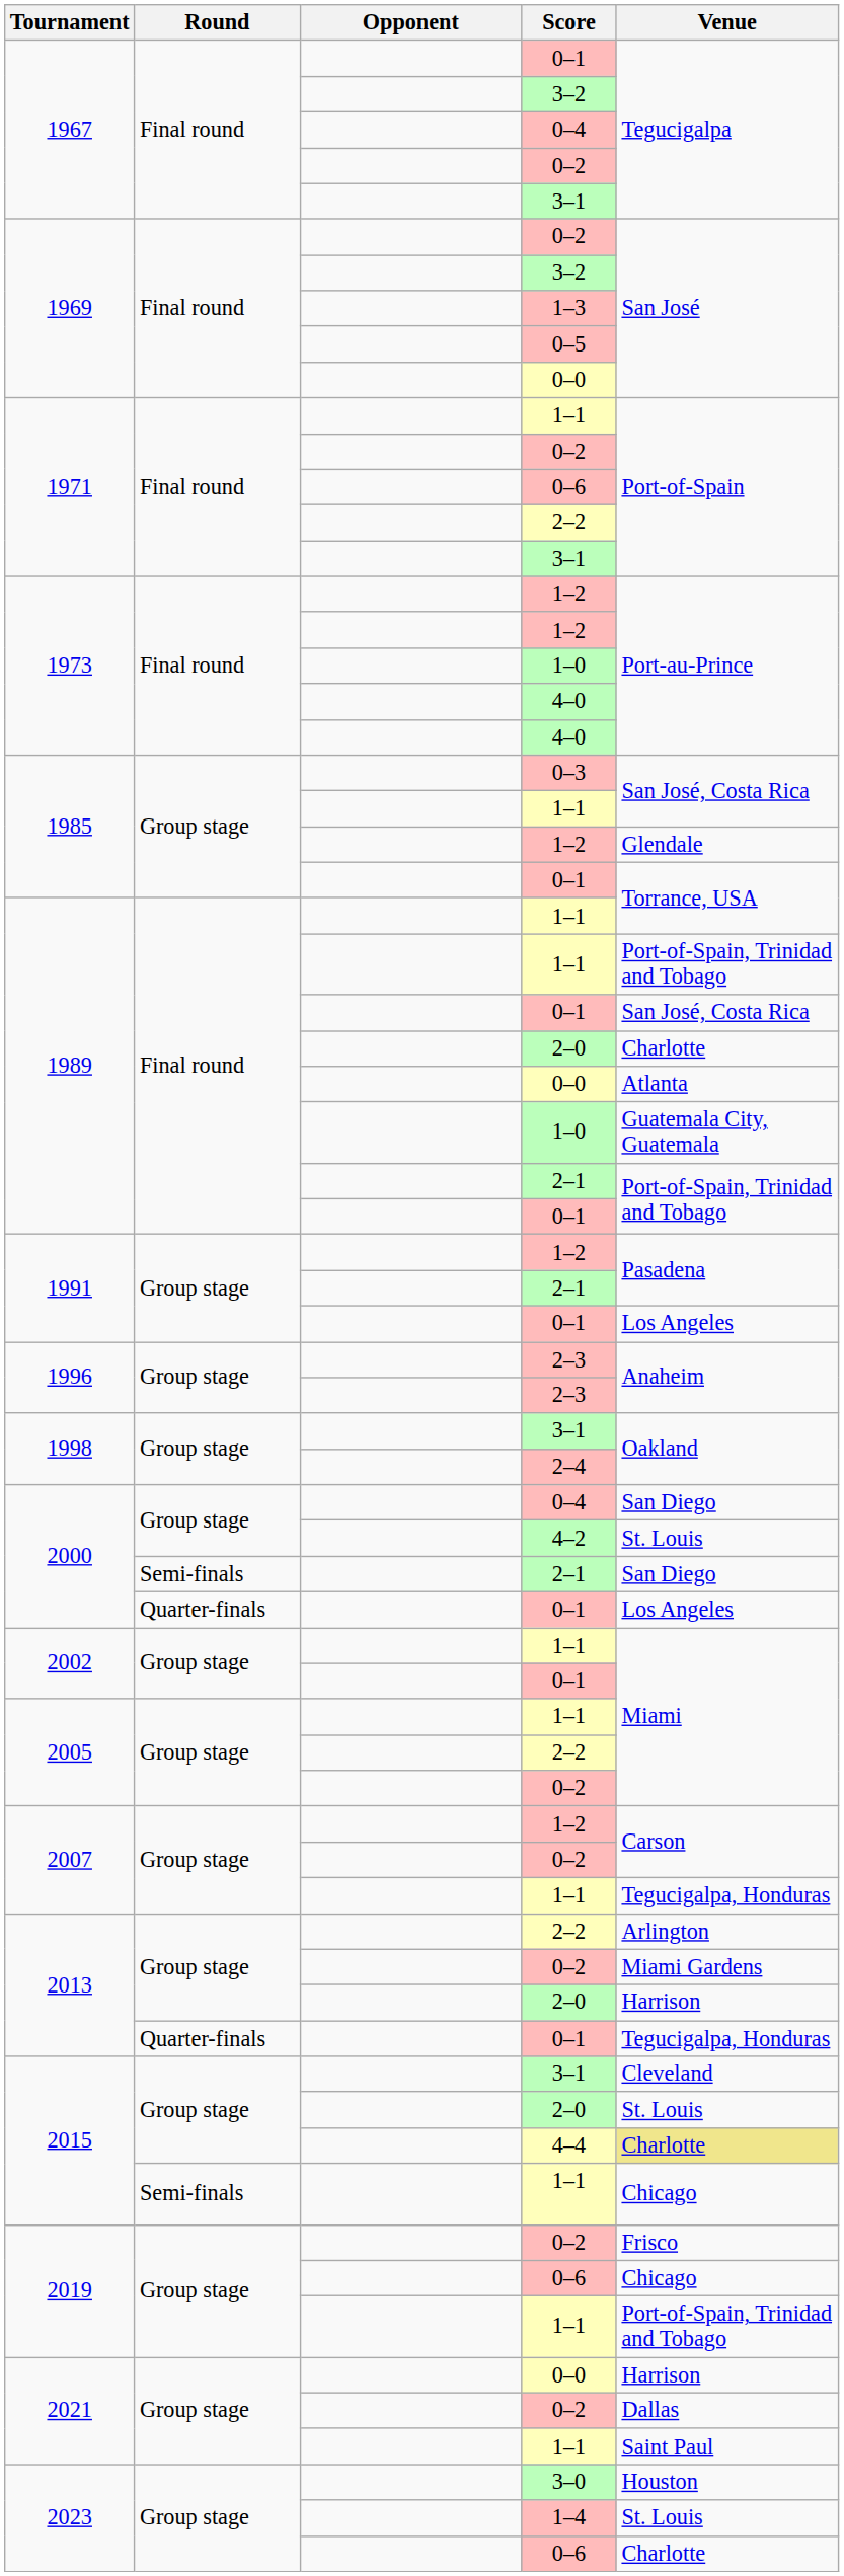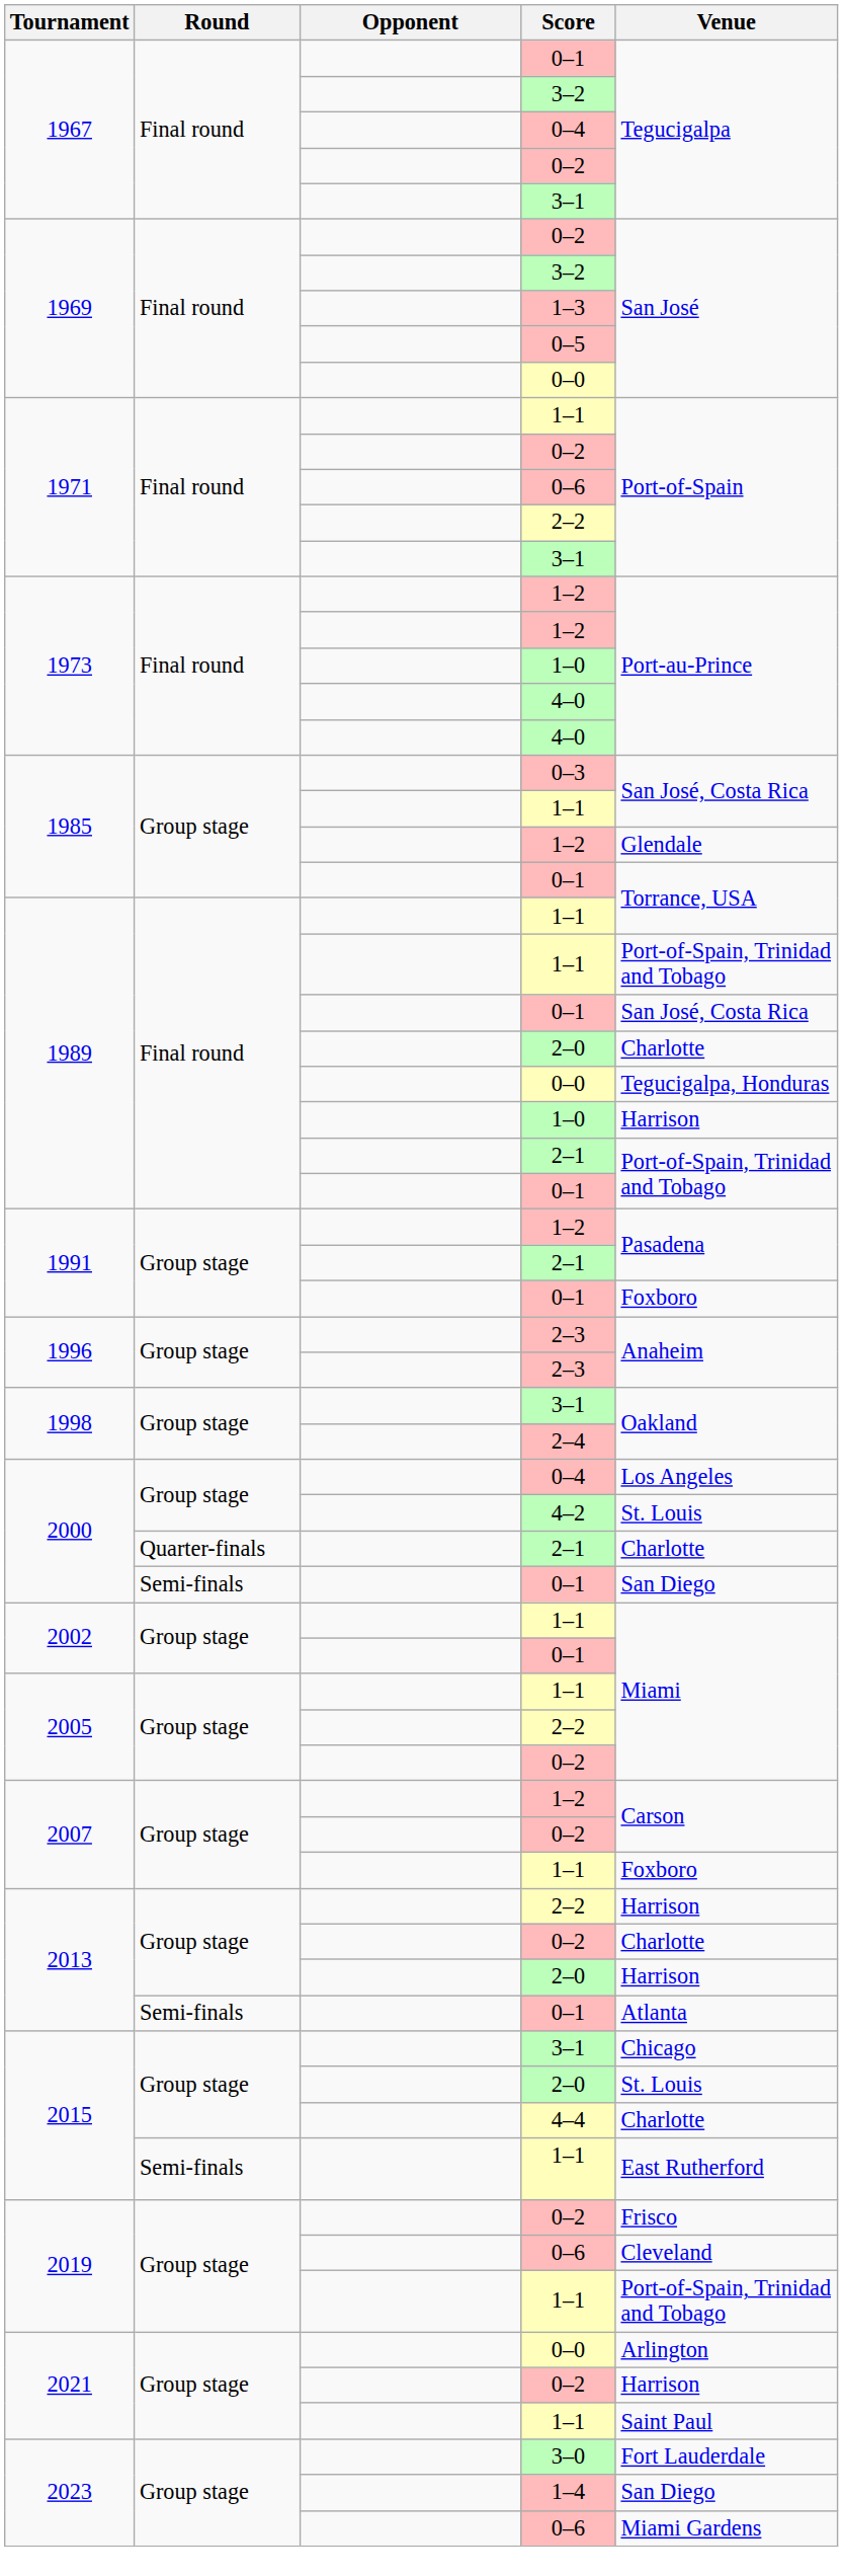1989 / 0–0 | Venue: Atlanta -> Tegucigalpa, Honduras
1989 / 1–0 | Venue: Guatemala City, Guatemala -> Harrison
1991 / 0–1 | Venue: Los Angeles -> Foxboro
2000 / 0–4 | Venue: San Diego -> Los Angeles
2000 / 2–1 | Round: Semi-finals -> Quarter-finals
2000 / 2–1 | Venue: San Diego -> Charlotte
2000 / 0–1 | Round: Quarter-finals -> Semi-finals
2000 / 0–1 | Venue: Los Angeles -> San Diego
2007 / 1–1 | Venue: Tegucigalpa, Honduras -> Foxboro
2013 / 2–2 | Venue: Arlington -> Harrison
2013 / 0–2 | Venue: Miami Gardens -> Charlotte
2013 / 0–1 | Round: Quarter-finals -> Semi-finals
2013 / 0–1 | Venue: Tegucigalpa, Honduras -> Atlanta
2015 / 3–1 | Venue: Cleveland -> Chicago
4–4 | Venue: khaki background -> no background
2015 / 1–1 | Venue: Chicago -> East Rutherford
2019 / 0–6 | Venue: Chicago -> Cleveland
2021 / 0–0 | Venue: Harrison -> Arlington
2021 / 0–2 | Venue: Dallas -> Harrison
3–0 | Venue: Houston -> Fort Lauderdale
1–4 | Venue: St. Louis -> San Diego
2023 / 0–6 | Venue: Charlotte -> Miami Gardens
